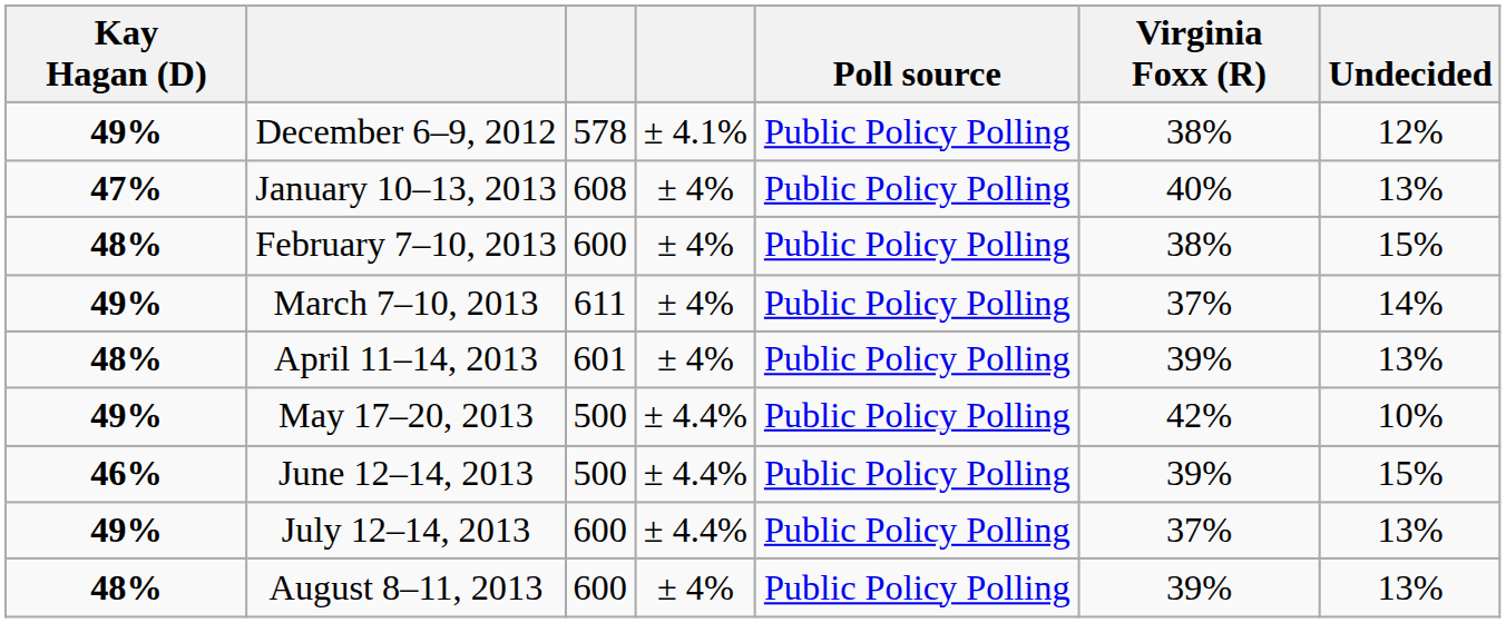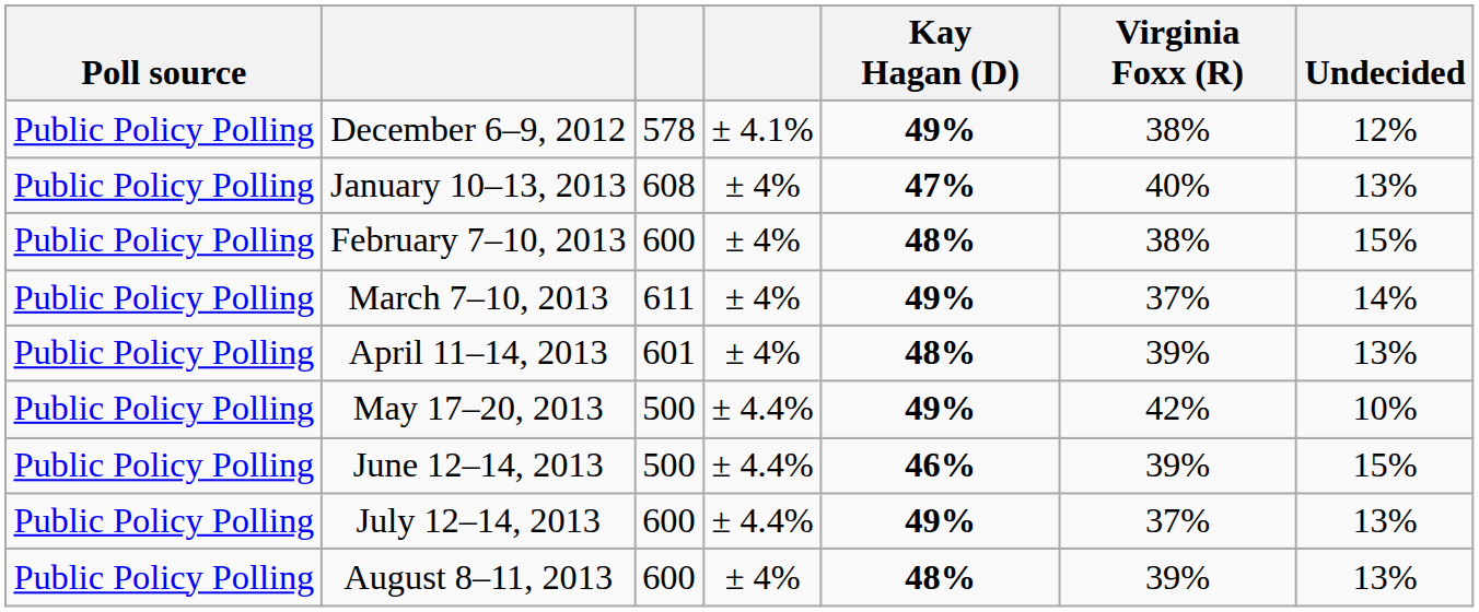columns swapped: Poll source <-> Kay Hagan (D)
